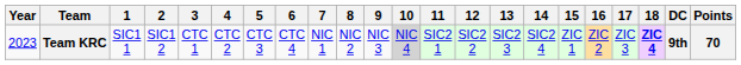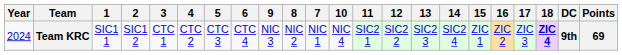columns swapped: 7 <-> 9
Team KRC | Year: 2023 -> 2024
Team KRC | 10: lightgrey background -> no background
Team KRC | Points: 70 -> 69
